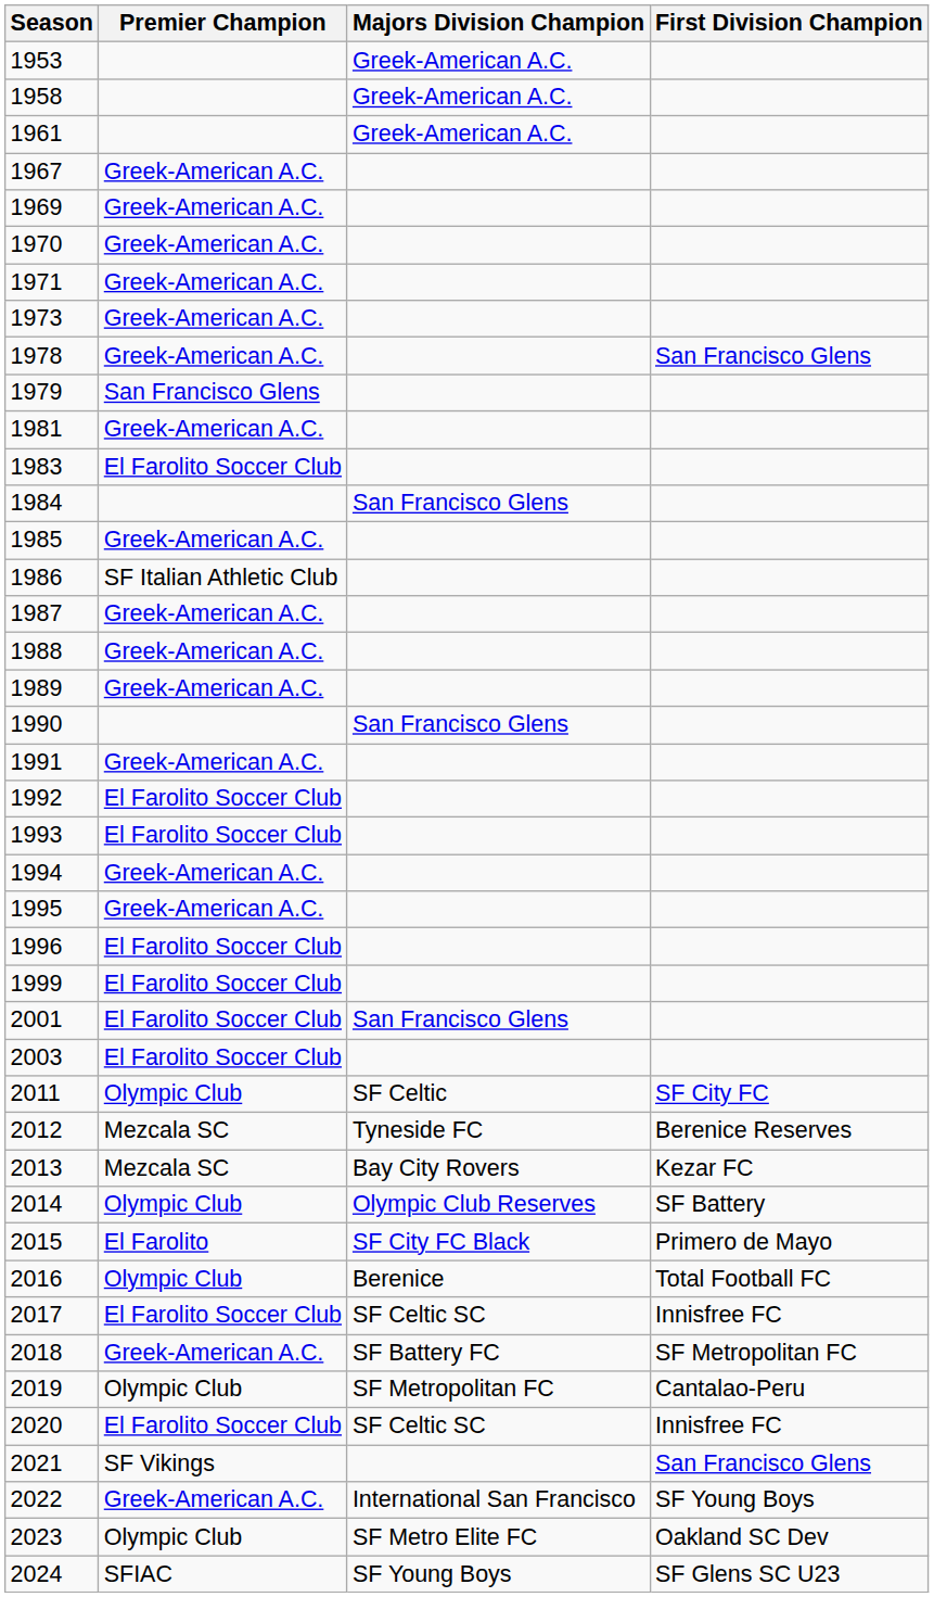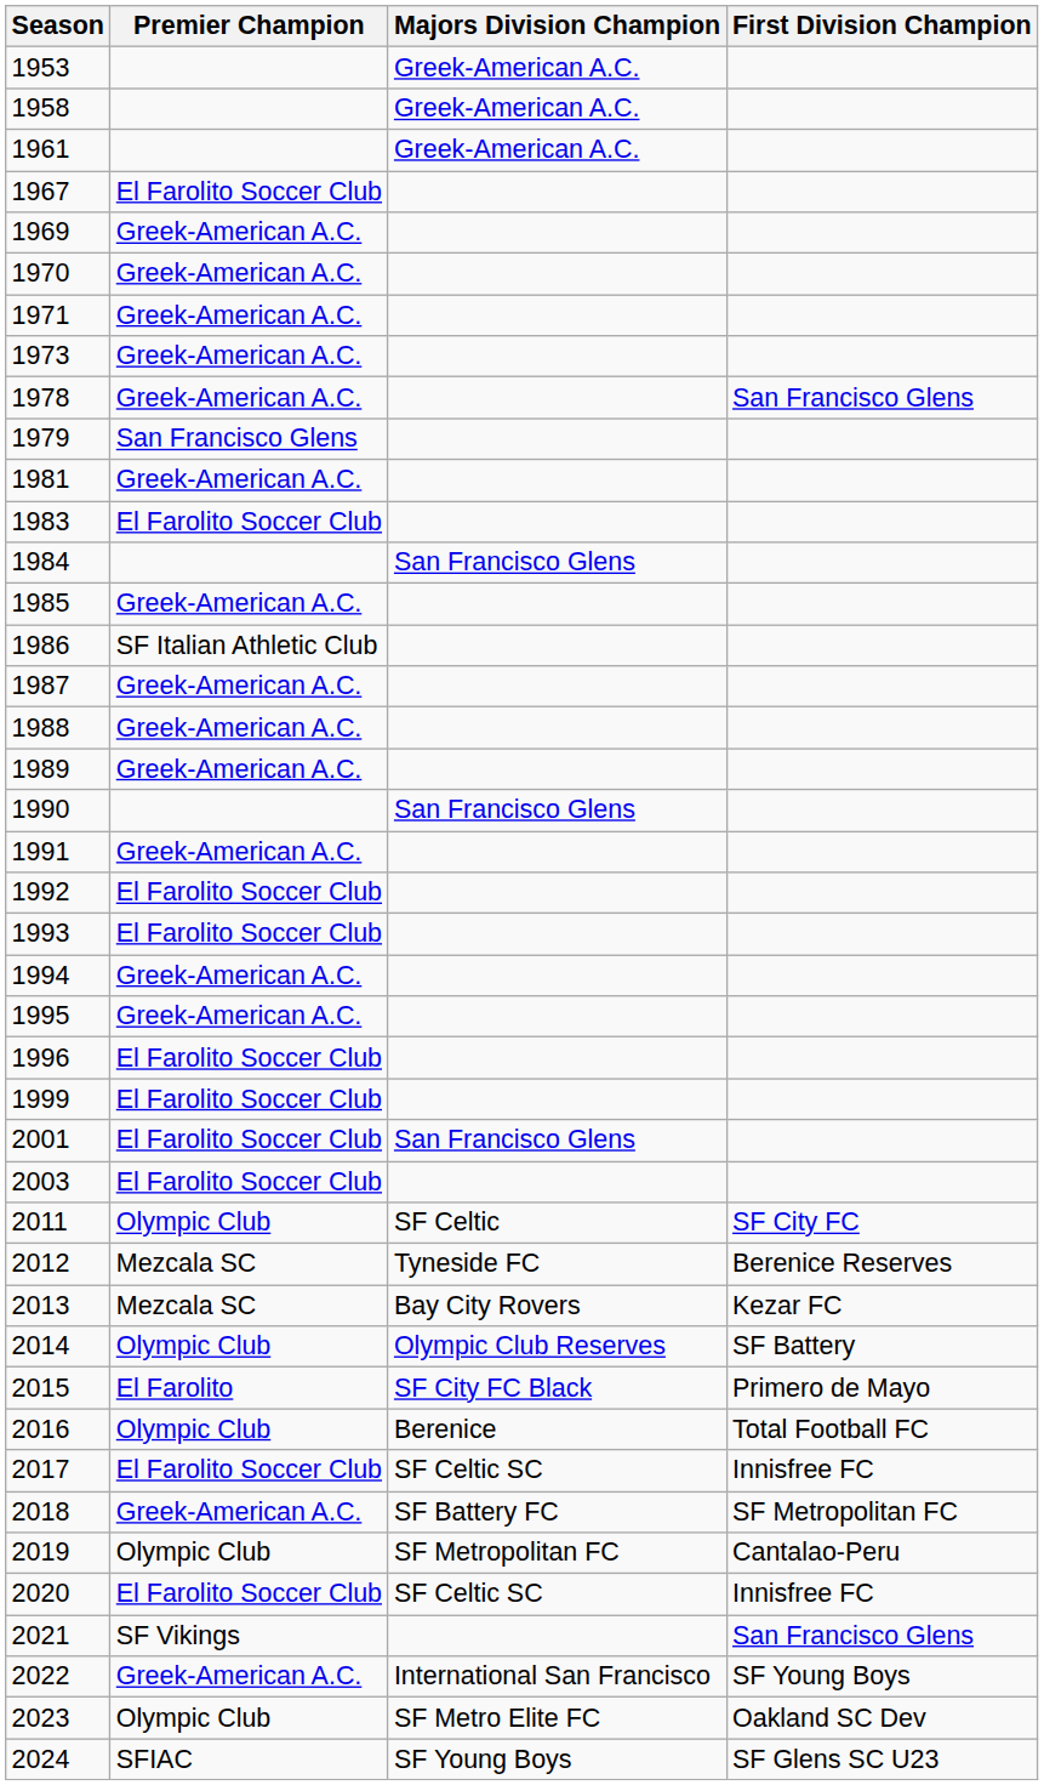1967 | Premier Champion: Greek-American A.C. -> El Farolito Soccer Club
